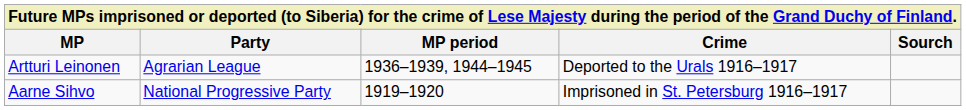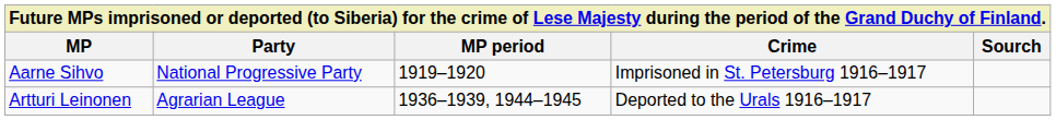rows swapped: Aarne Sihvo <-> Artturi Leinonen
